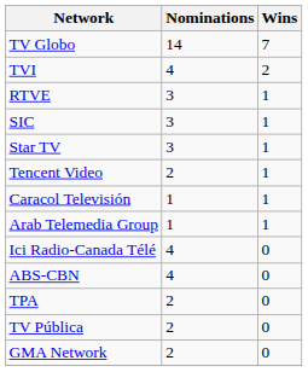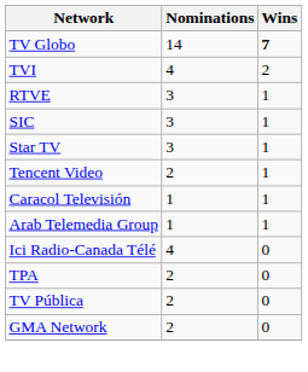TV Globo | Wins: normal -> bold
- row: ABS-CBN | 4 | 0
